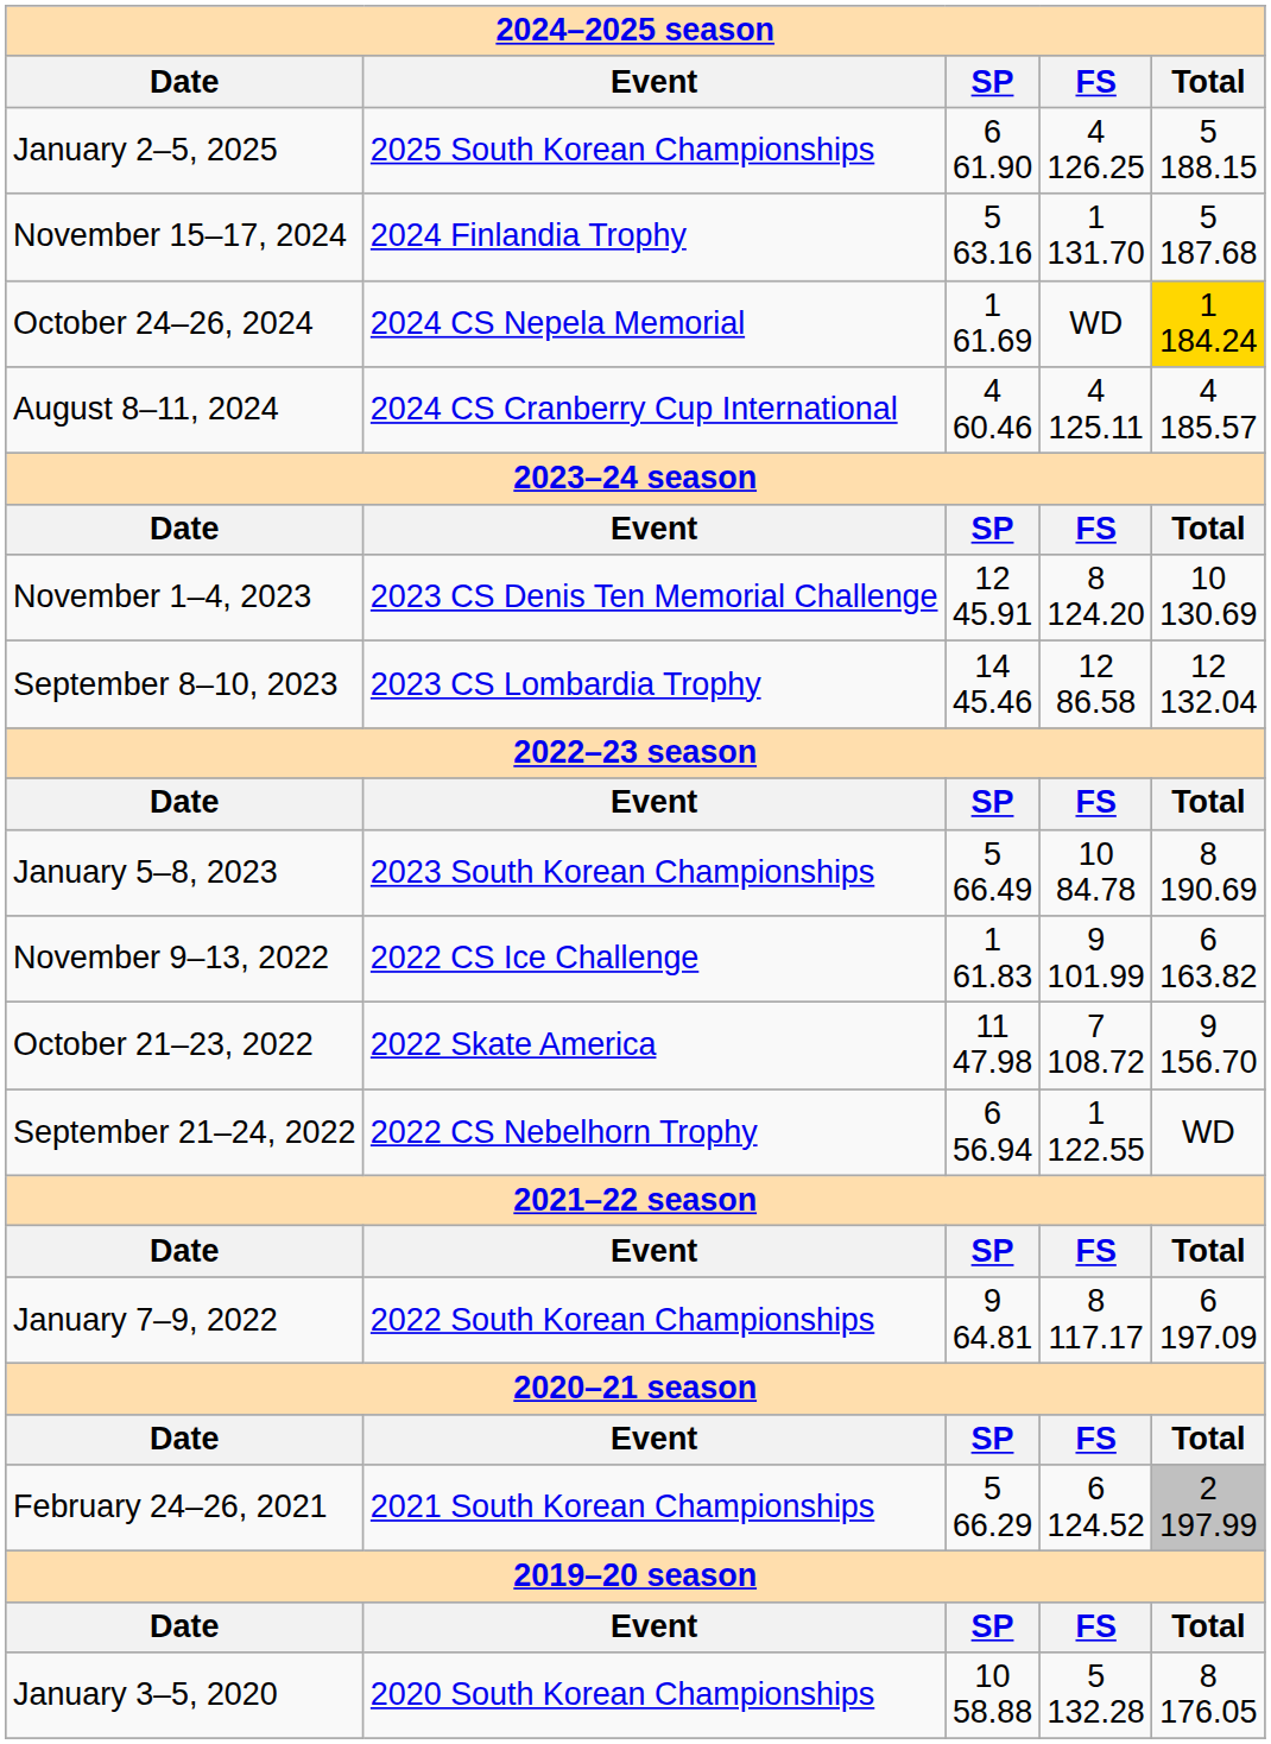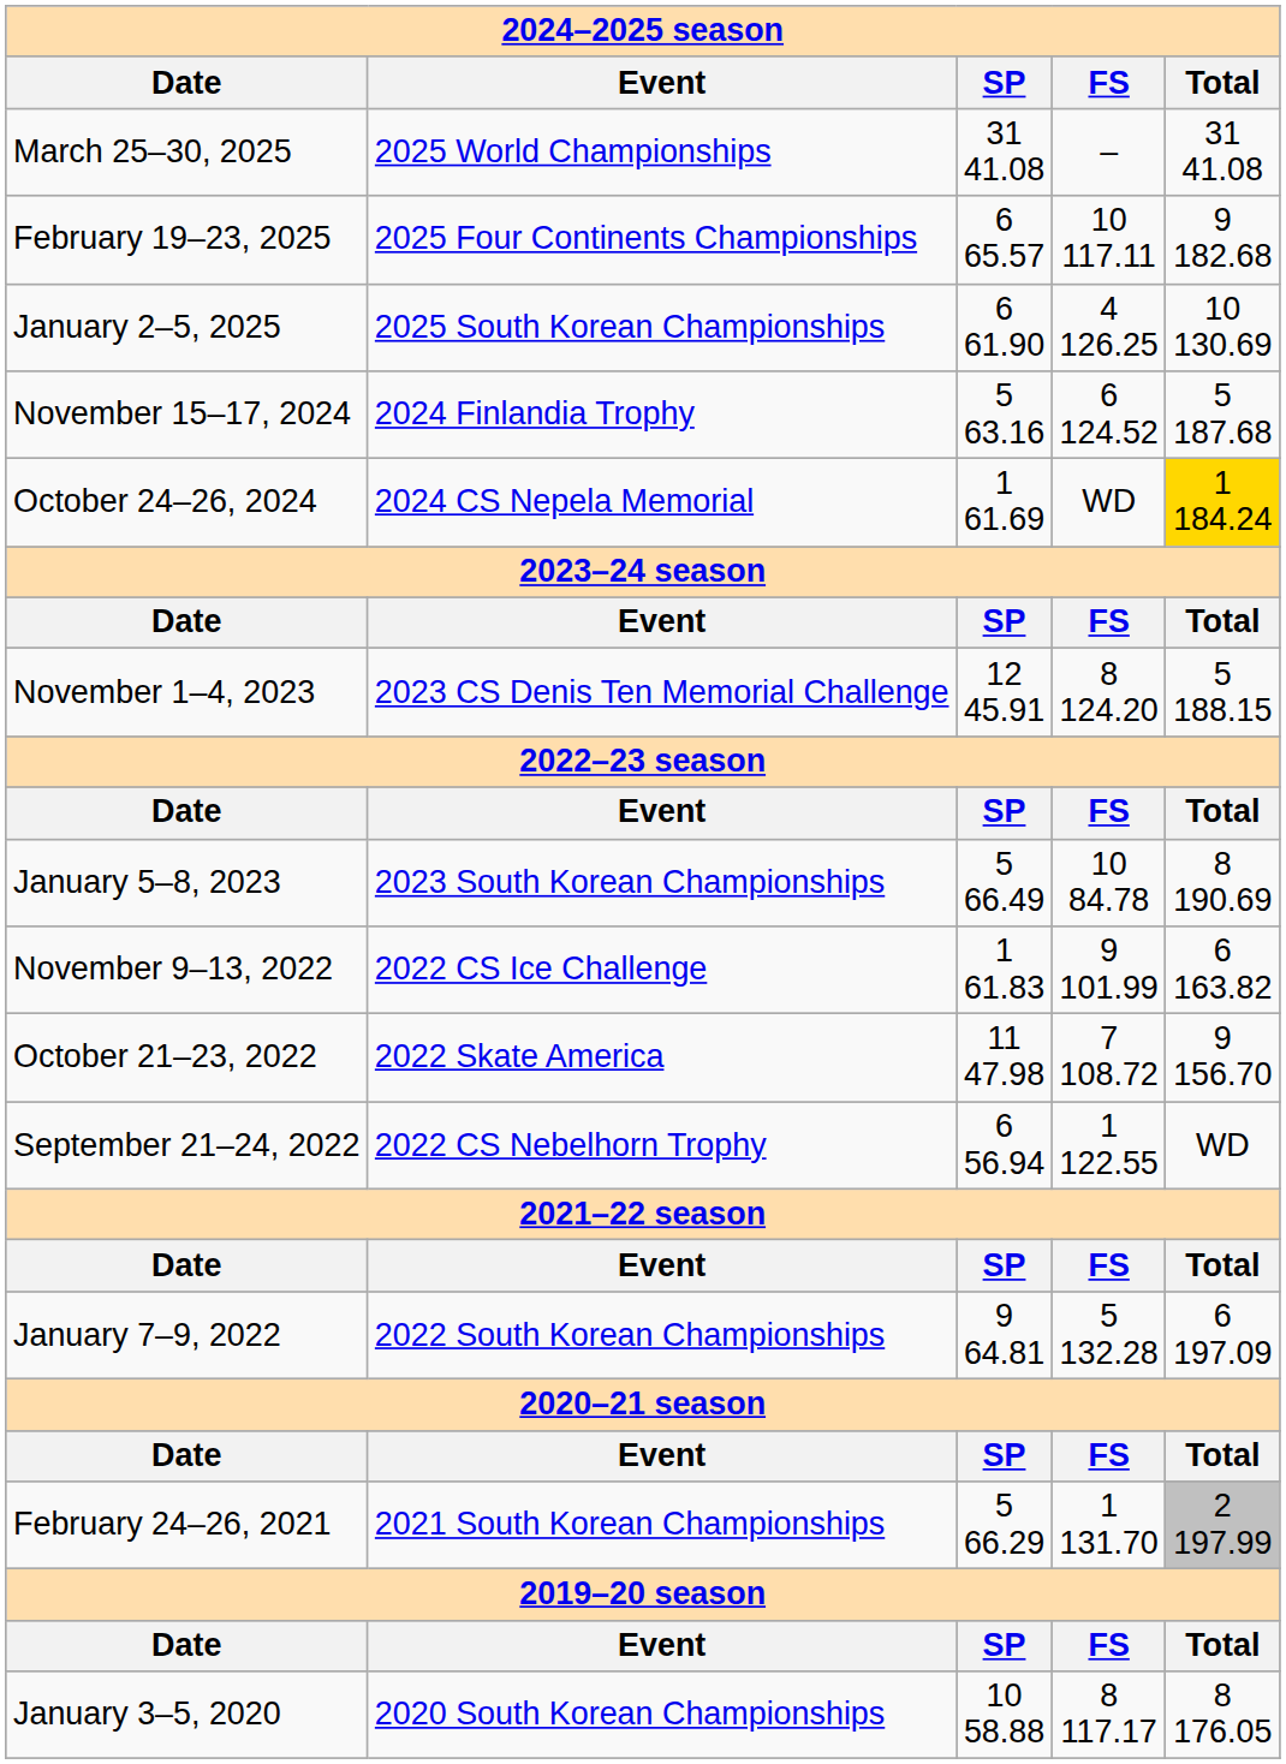+ row: March 25–30, 2025 | 2025 World Championships | 31 41.08 | – | 31 41.08
+ row: February 19–23, 2025 | 2025 Four Continents Championships | 6 65.57 | 10 117.11 | 9 182.68
January 2–5, 2025 | column 5: 5 188.15 -> 10 130.69
November 15–17, 2024 | column 4: 1 131.70 -> 6 124.52
- row: August 8–11, 2024 | 2024 CS Cranberry Cup International | 4 60.46 | 4 125.11 | 4 185.57
November 1–4, 2023 | column 5: 10 130.69 -> 5 188.15
- row: September 8–10, 2023 | 2023 CS Lombardia Trophy | 14 45.46 | 12 86.58 | 12 132.04
January 7–9, 2022 | column 4: 8 117.17 -> 5 132.28
February 24–26, 2021 | column 4: 6 124.52 -> 1 131.70
January 3–5, 2020 | column 4: 5 132.28 -> 8 117.17
